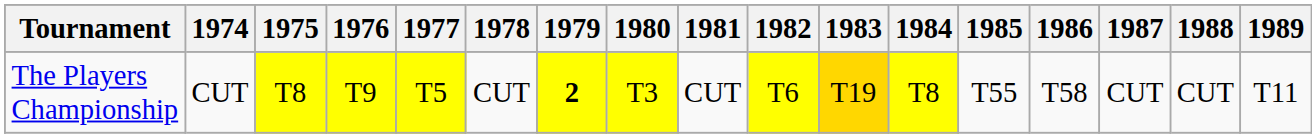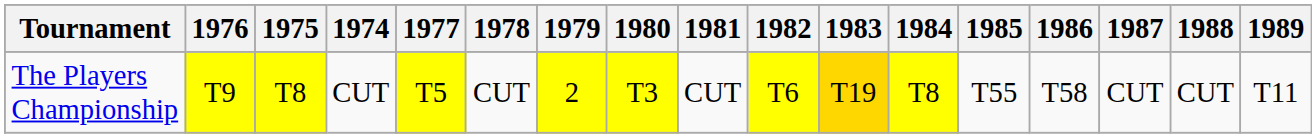columns swapped: 1974 <-> 1976
The Players Championship | 1979: bold -> normal
